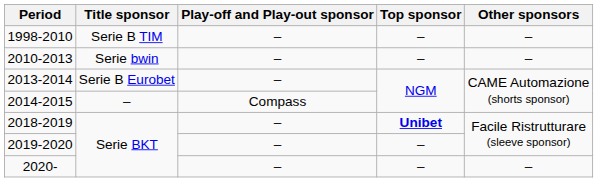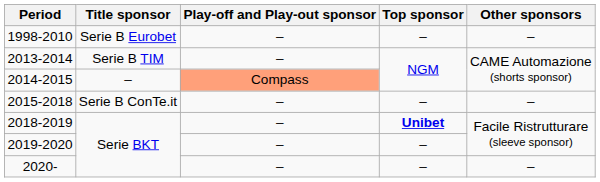1998-2010 | Title sponsor: Serie B TIM -> Serie B Eurobet
- row: 2010-2013 | Serie bwin | – | – | –
2013-2014 | Title sponsor: Serie B Eurobet -> Serie B TIM
2014-2015 | Play-off and Play-out sponsor: no background -> lightsalmon background
+ row: 2015-2018 | Serie B ConTe.it | – | – | –
